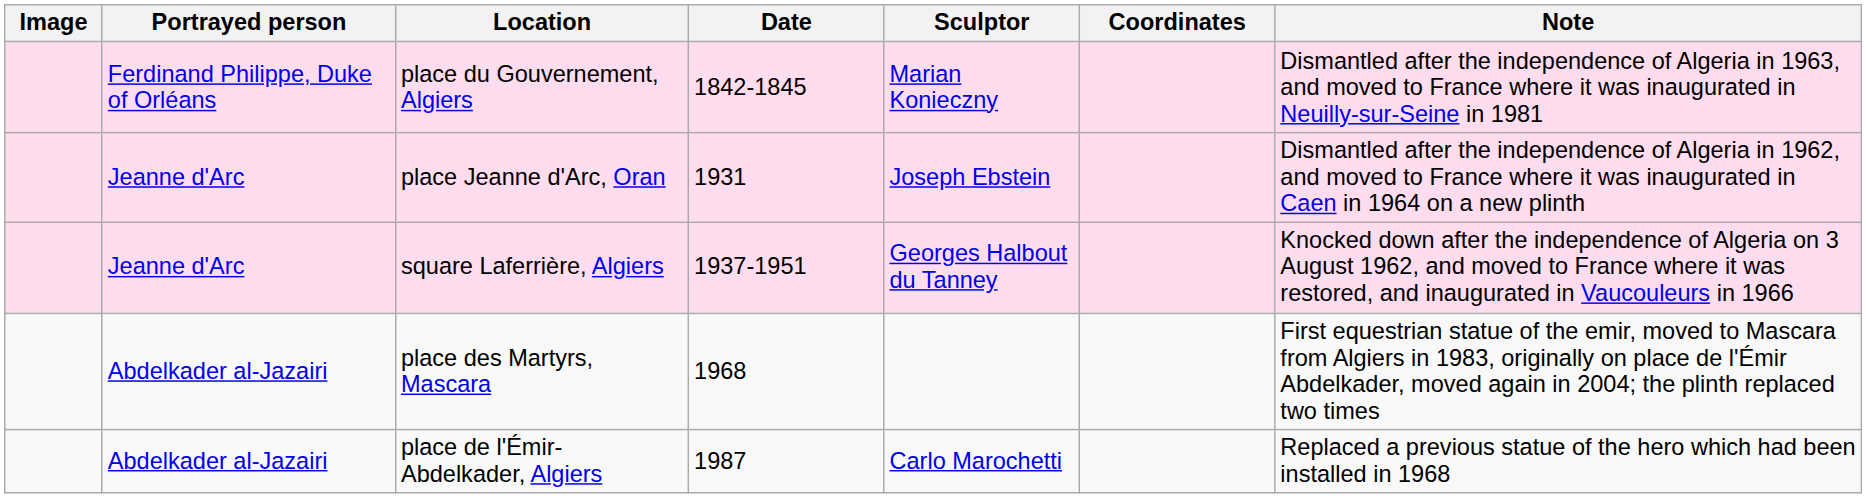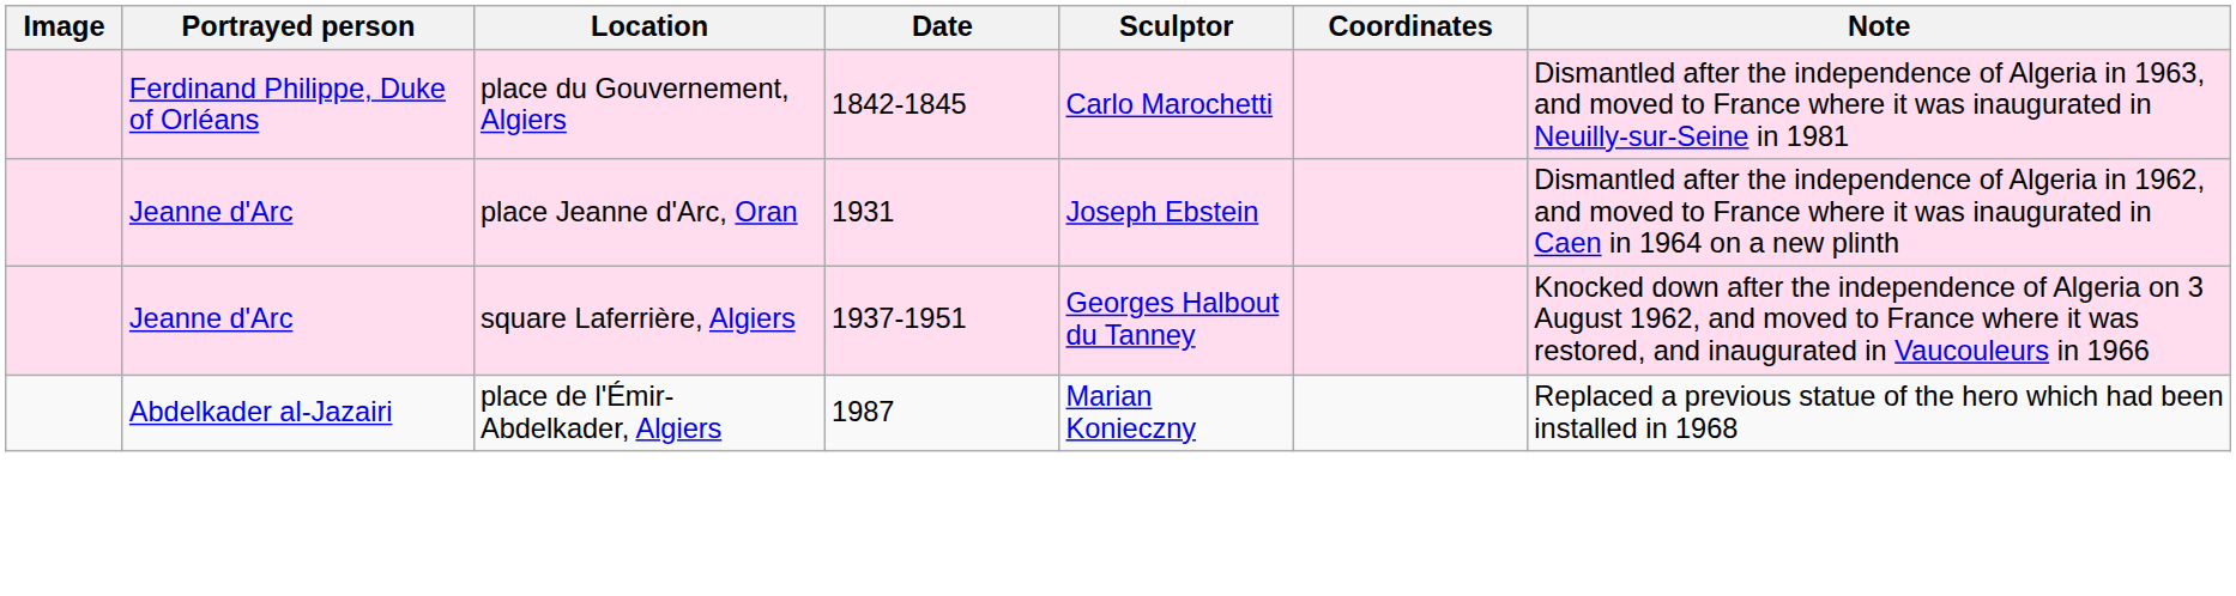place du Gouvernement, Algiers | Sculptor: Marian Konieczny -> Carlo Marochetti
- row: Abdelkader al-Jazairi | place des Martyrs, Mascara | 1968 | First equestrian statue of the emir, moved to Mascara from Algiers in 1983, originally on place de l'Émir Abdelkader, moved again in 2004; the plinth replaced two times
place de l'Émir-Abdelkader, Algiers | Sculptor: Carlo Marochetti -> Marian Konieczny
